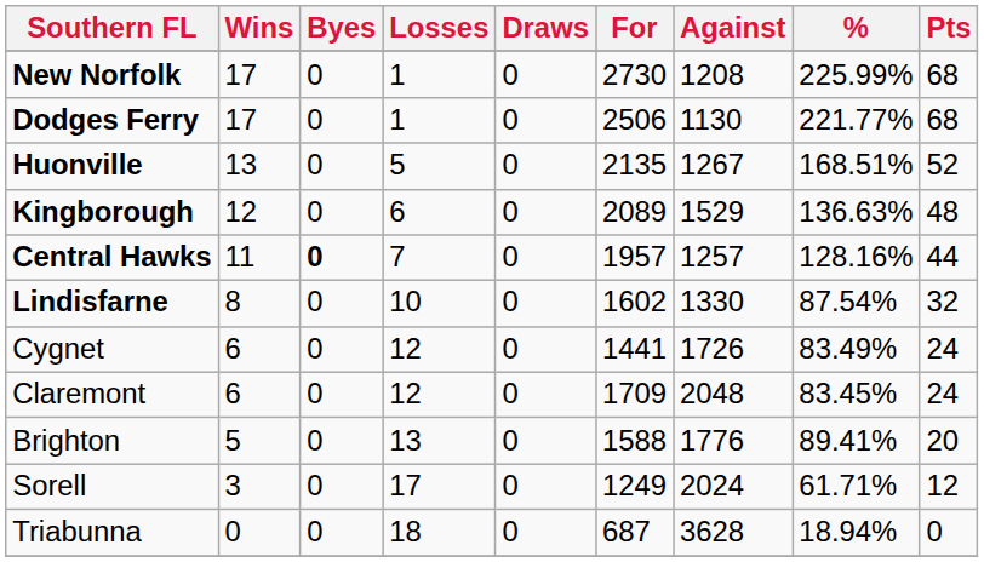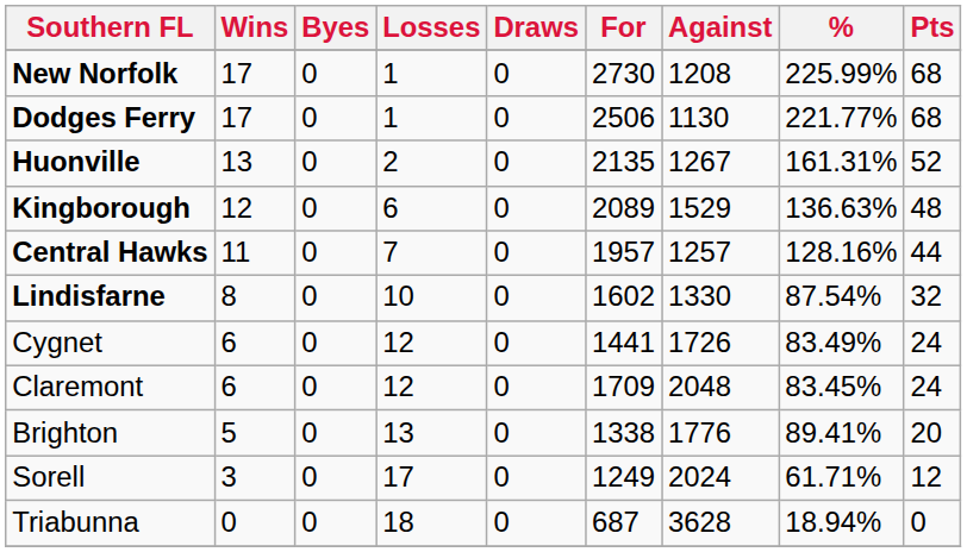Huonville | Losses: 5 -> 2
Huonville | %: 168.51% -> 161.31%
Central Hawks | Byes: bold -> normal
Brighton | For: 1588 -> 1338
